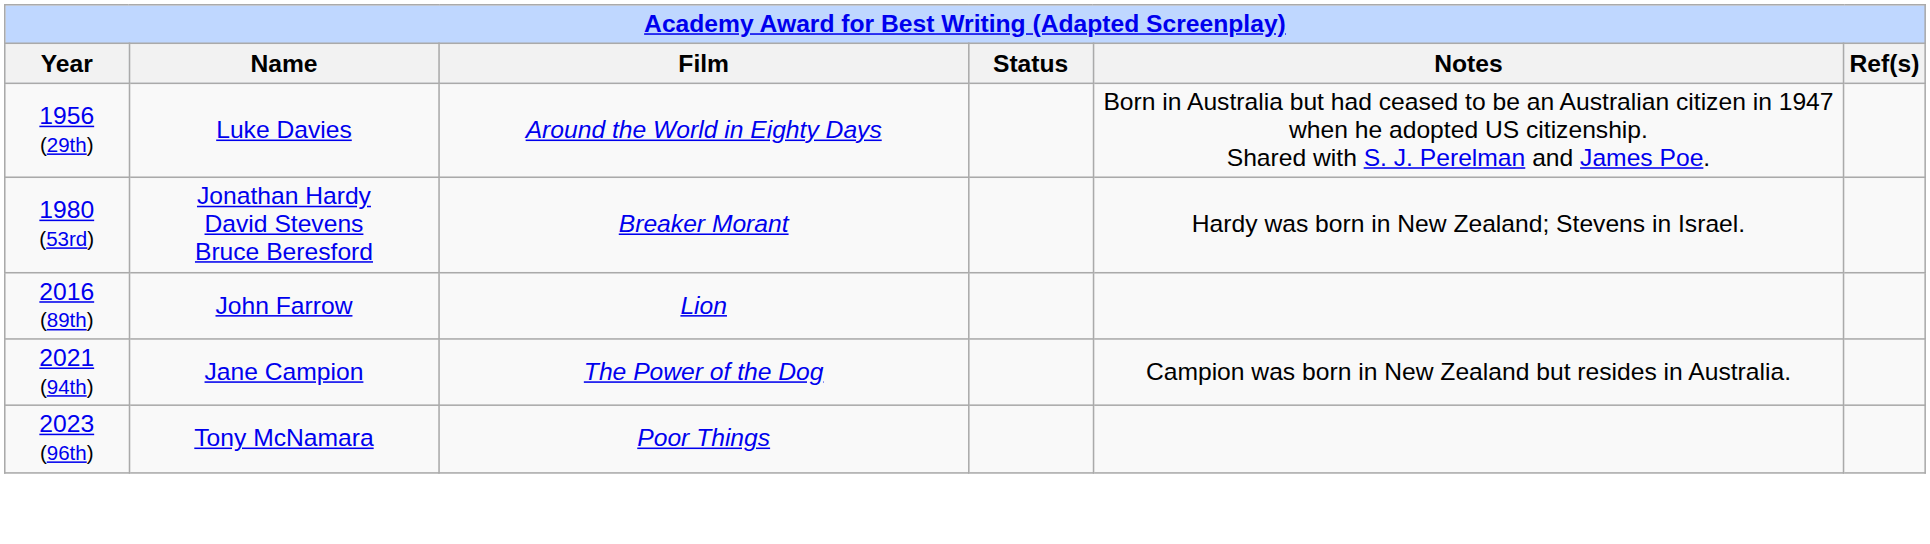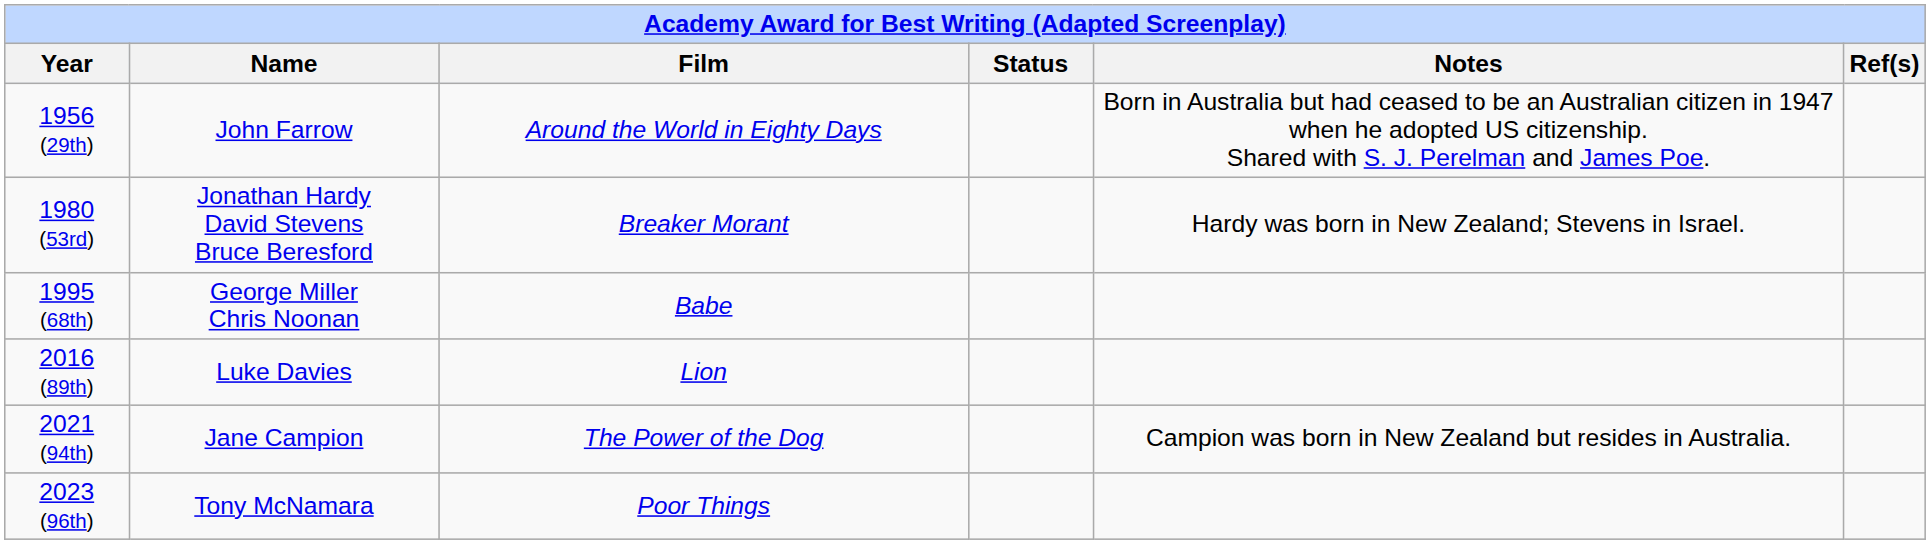1956 (29th) | Name: Luke Davies -> John Farrow
+ row: 1995 (68th) | George Miller Chris Noonan | Babe
2016 (89th) | Name: John Farrow -> Luke Davies
